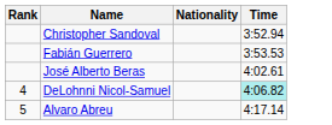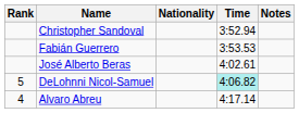+ column: Notes
DeLohnni Nicol-Samuel | Rank: 4 -> 5
Alvaro Abreu | Rank: 5 -> 4
